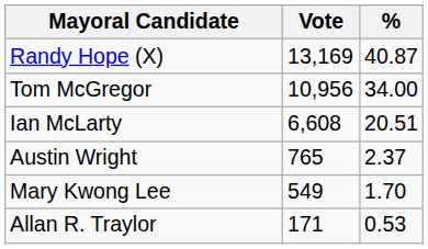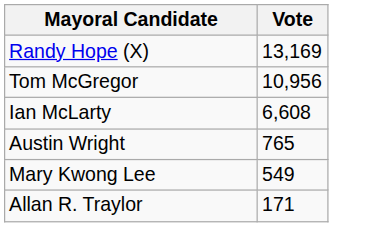- column: % | 40.87 | 34.00 | 20.51 | 2.37 | 1.70 | 0.53
